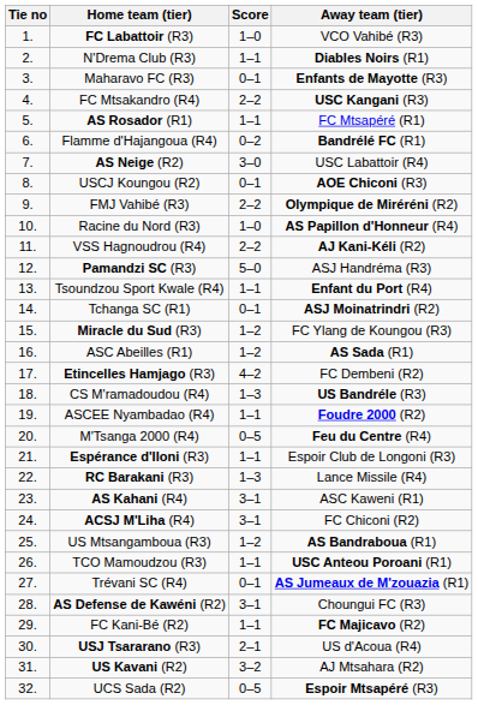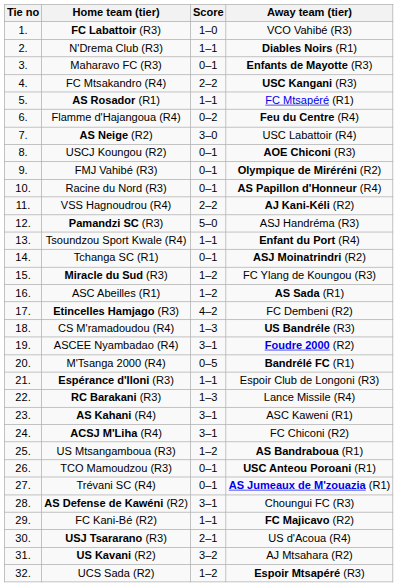Flamme d'Hajangoua (R4) | Away team (tier): Bandrélé FC (R1) -> Feu du Centre (R4)
FMJ Vahibé (R3) | Score: 2–2 -> 0–1
Racine du Nord (R3) | Score: 1–0 -> 0–1
ASCEE Nyambadao (R4) | Score: 1–1 -> 3–1
M'Tsanga 2000 (R4) | Away team (tier): Feu du Centre (R4) -> Bandrélé FC (R1)
TCO Mamoudzou (R3) | Score: 1–1 -> 0–1
UCS Sada (R2) | Score: 0–5 -> 1–2
